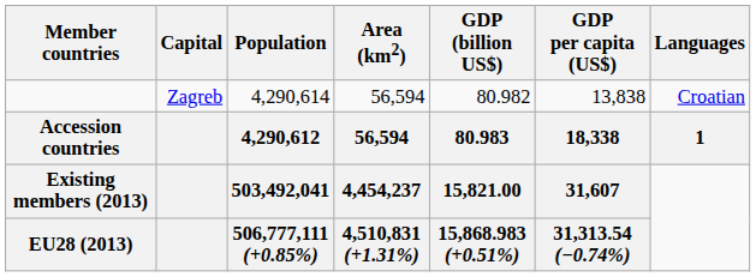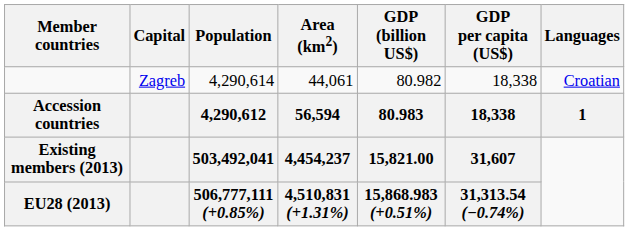Zagreb | Area (km2): 56,594 -> 44,061
Zagreb | GDP per capita (US$): 13,838 -> 18,338
